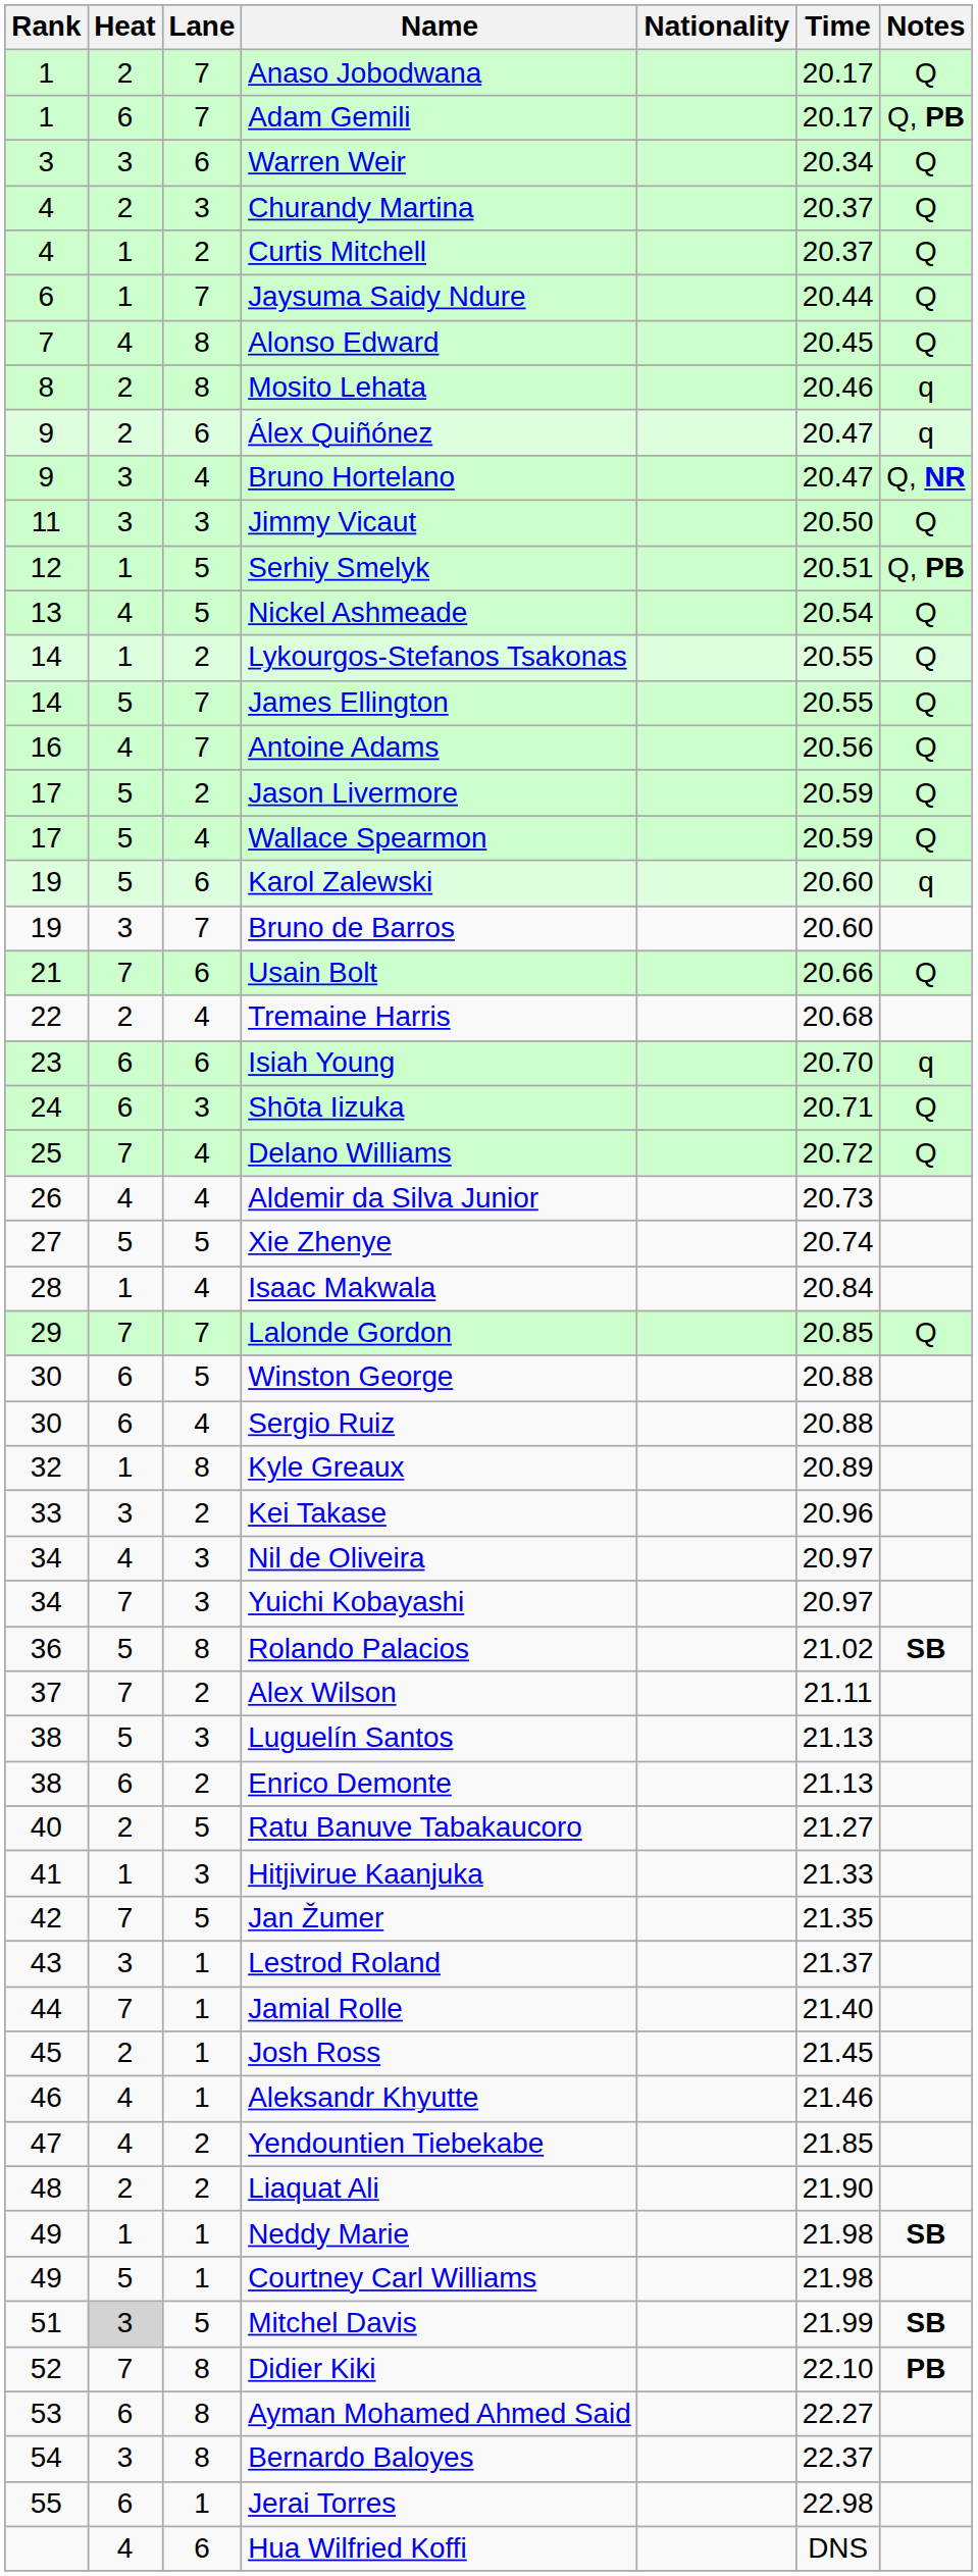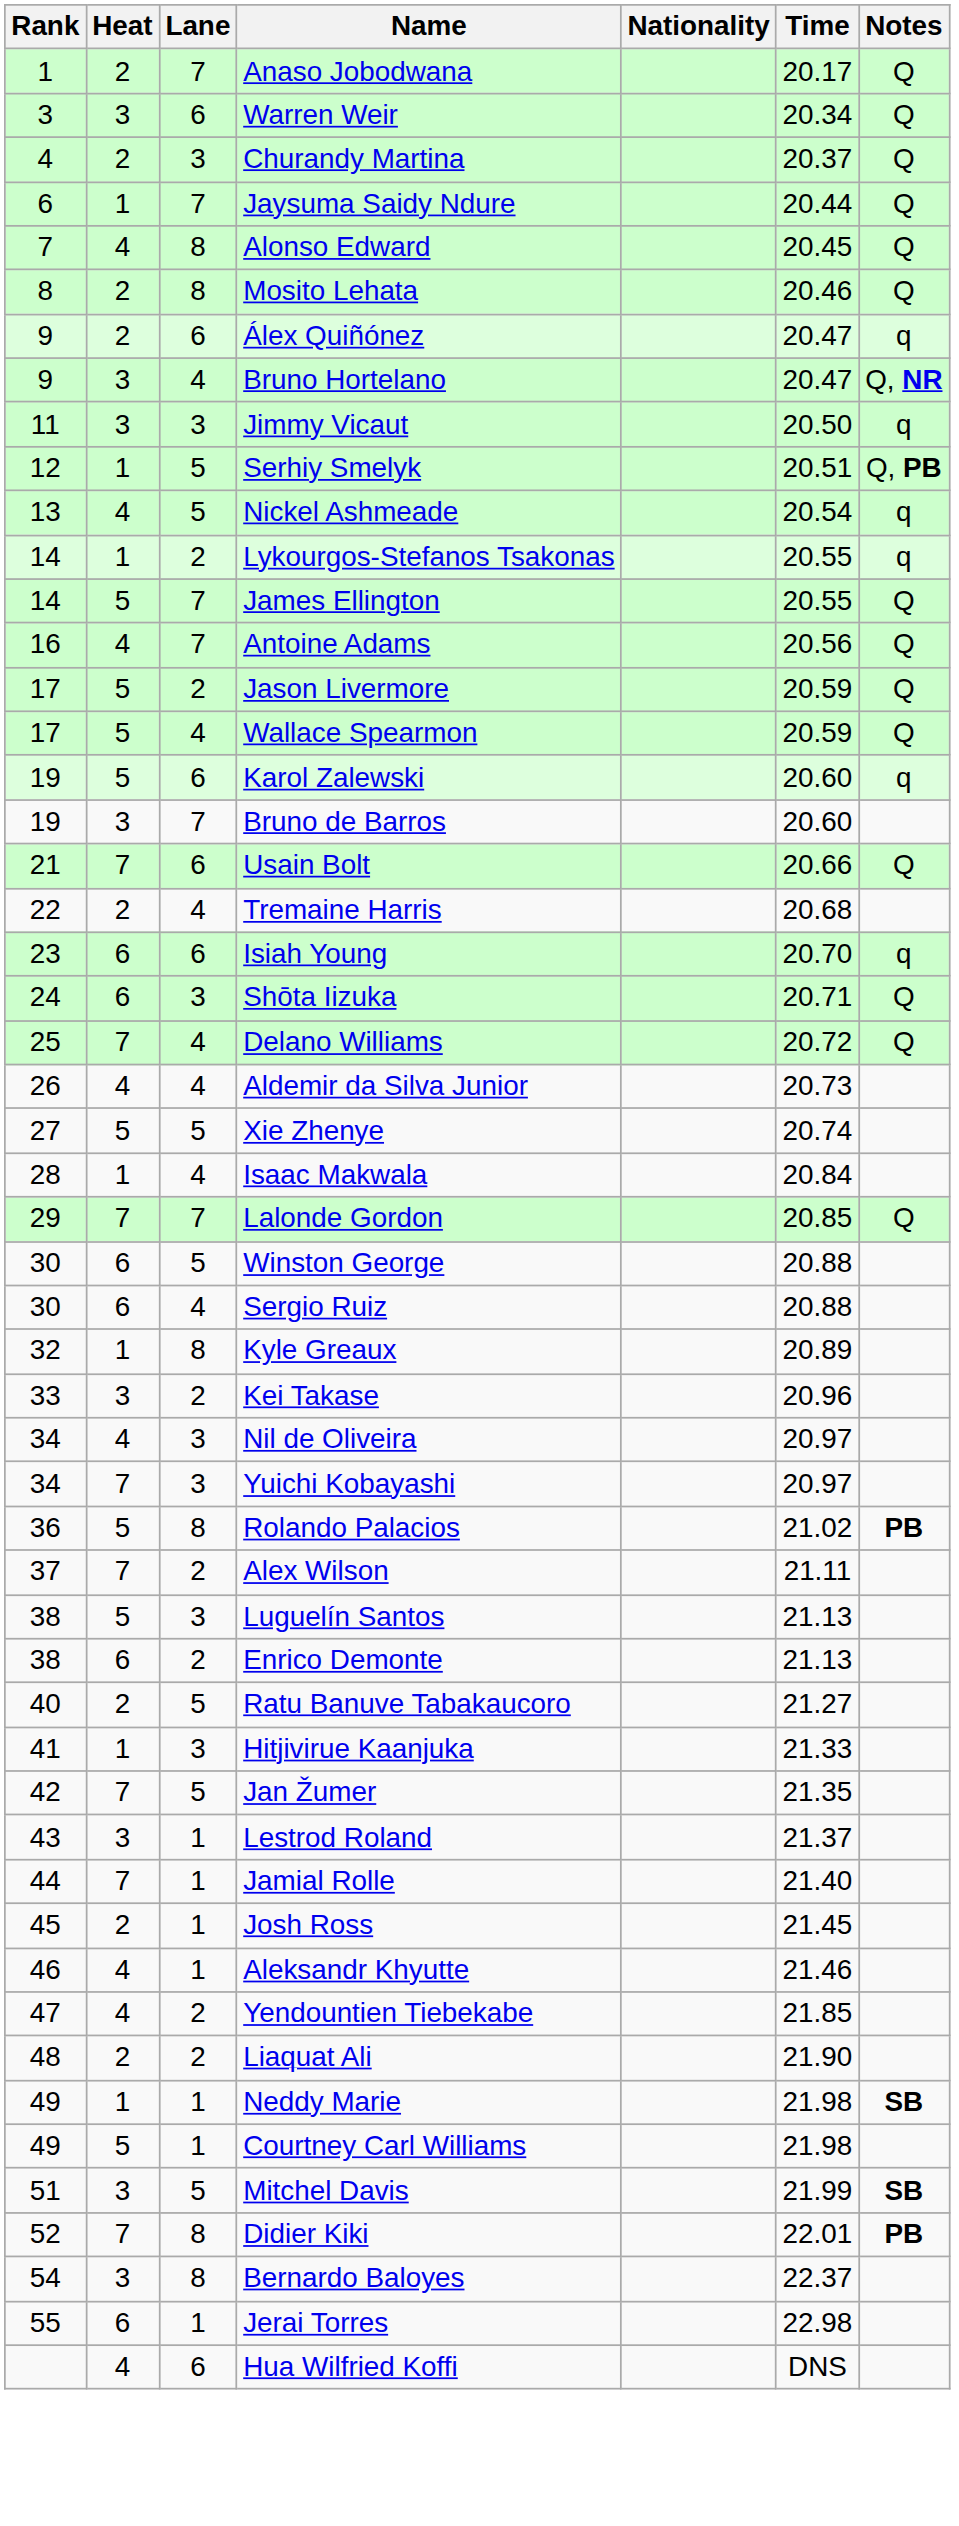- row: 1 | 6 | 7 | Adam Gemili | 20.17 | Q, PB
- row: 4 | 1 | 2 | Curtis Mitchell | 20.37 | Q
Mosito Lehata | Notes: q -> Q
Jimmy Vicaut | Notes: Q -> q
Nickel Ashmeade | Notes: Q -> q
Lykourgos-Stefanos Tsakonas | Notes: Q -> q
Rolando Palacios | Notes: SB -> PB
Mitchel Davis | Heat: lightgrey background -> no background
Didier Kiki | Time: 22.10 -> 22.01
- row: 53 | 6 | 8 | Ayman Mohamed Ahmed Said | 22.27
